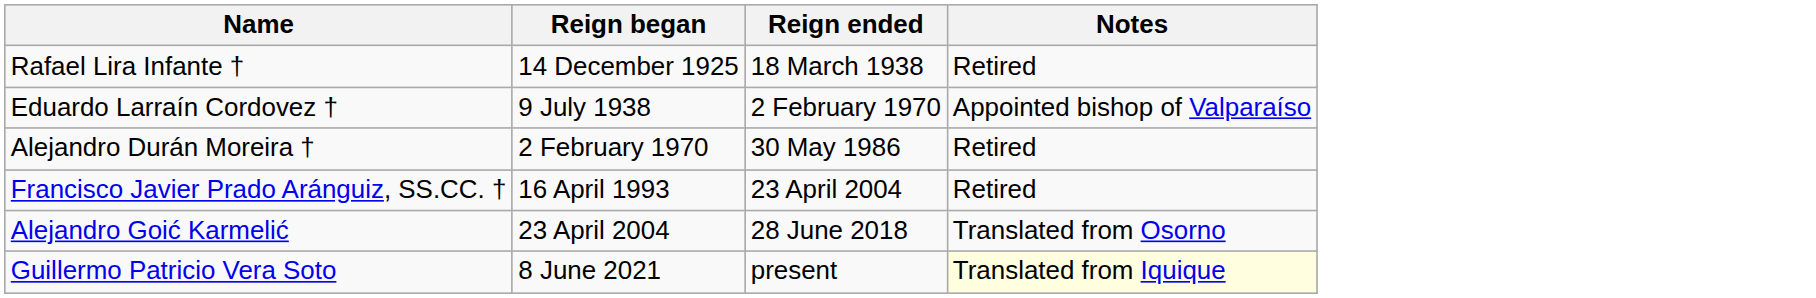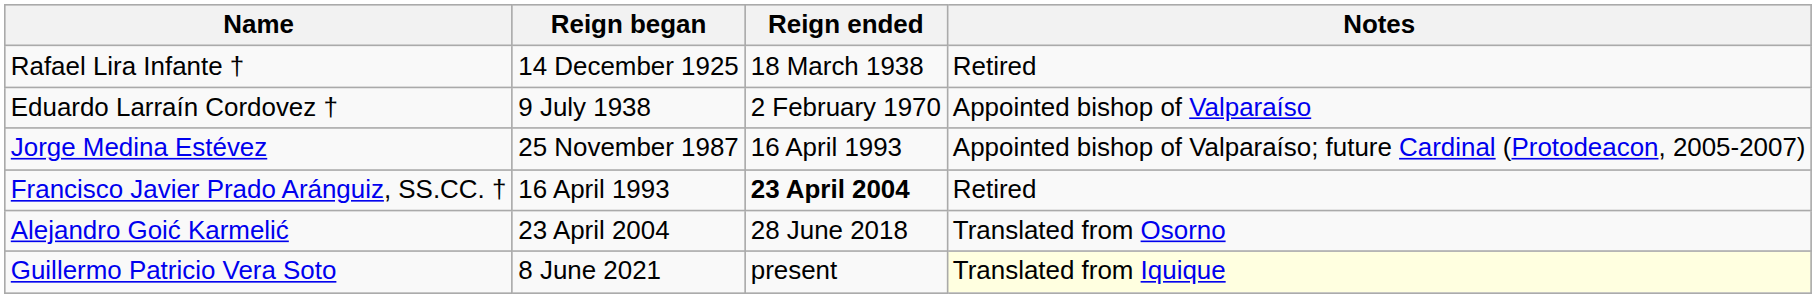- row: Alejandro Durán Moreira † | 2 February 1970 | 30 May 1986 | Retired
+ row: Jorge Medina Estévez | 25 November 1987 | 16 April 1993 | Appointed bishop of Valparaíso; future Cardinal (Protodeacon, 2005-2007)
Francisco Javier Prado Aránguiz, SS.CC. † | Reign ended: normal -> bold
